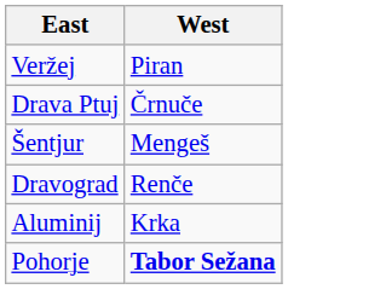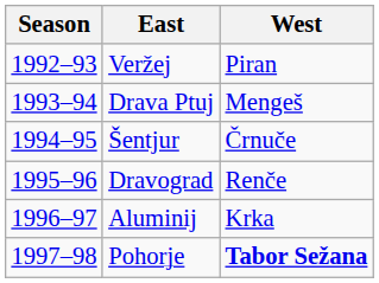+ column: Season | 1992–93 | 1993–94 | 1994–95 | 1995–96 | 1996–97 | 1997–98
Drava Ptuj | West: Črnuče -> Mengeš
Šentjur | West: Mengeš -> Črnuče
